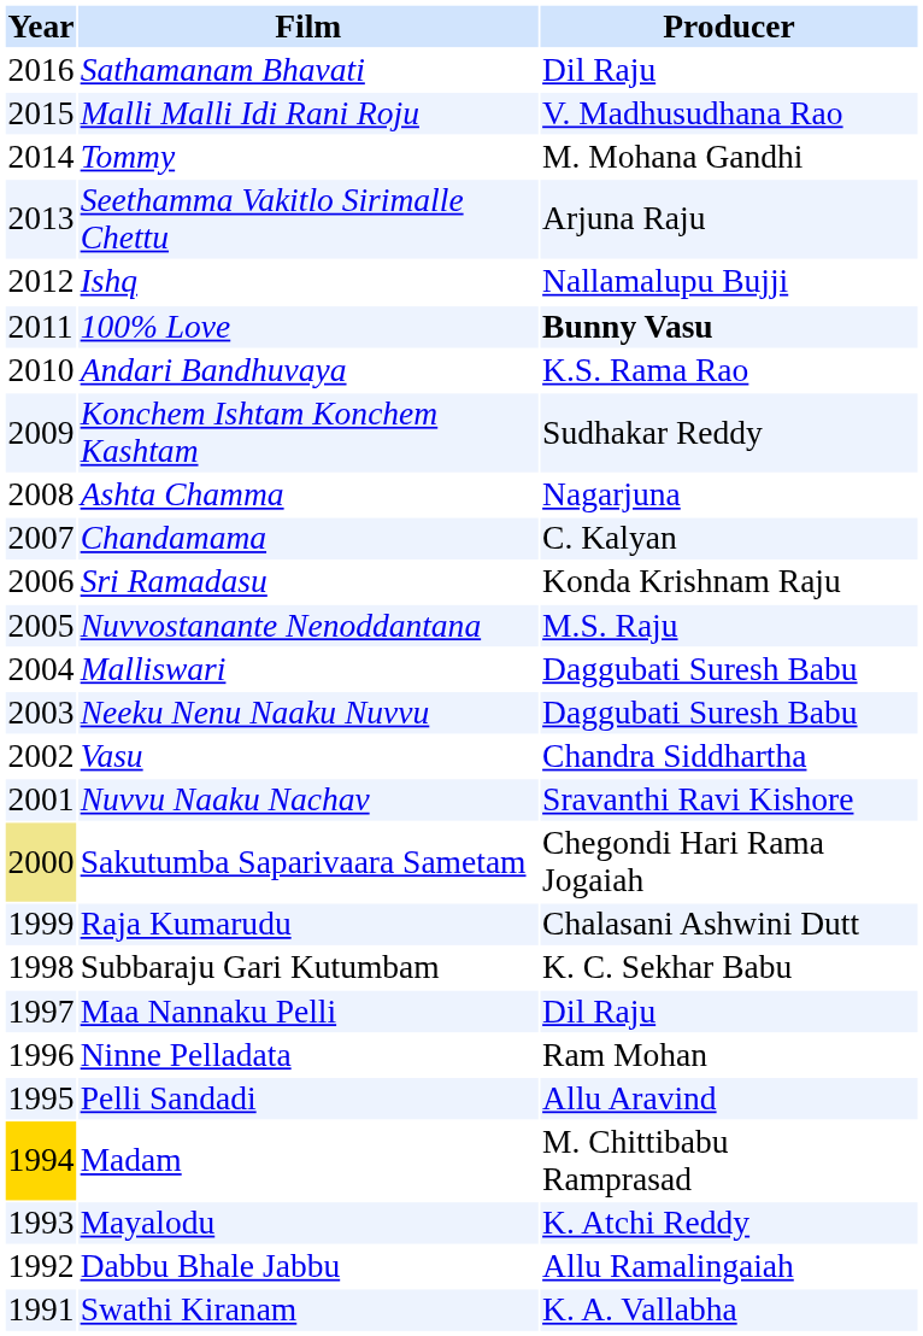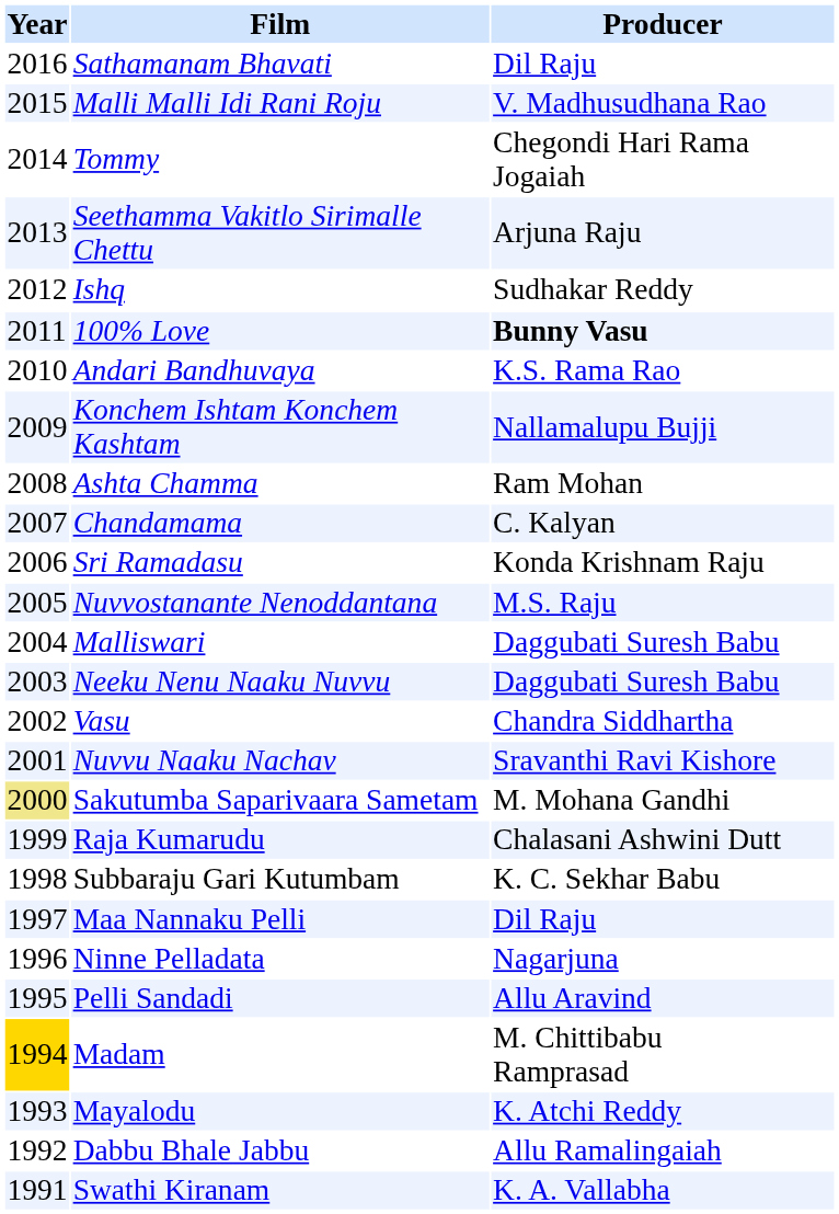Tommy | Producer: M. Mohana Gandhi -> Chegondi Hari Rama Jogaiah
Ishq | Producer: Nallamalupu Bujji -> Sudhakar Reddy
Konchem Ishtam Konchem Kashtam | Producer: Sudhakar Reddy -> Nallamalupu Bujji
Ashta Chamma | Producer: Nagarjuna -> Ram Mohan
Sakutumba Saparivaara Sametam | Producer: Chegondi Hari Rama Jogaiah -> M. Mohana Gandhi
Ninne Pelladata | Producer: Ram Mohan -> Nagarjuna
